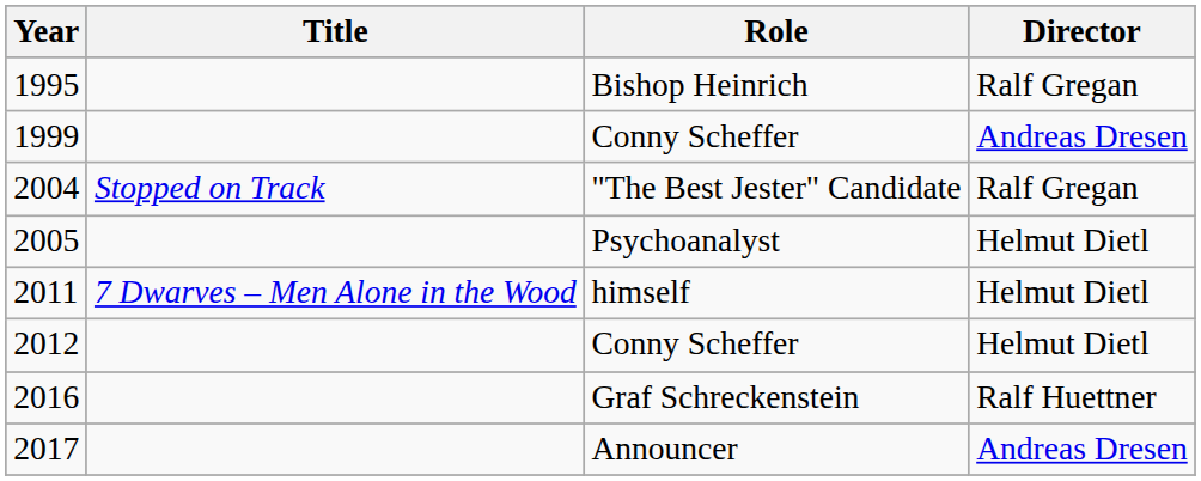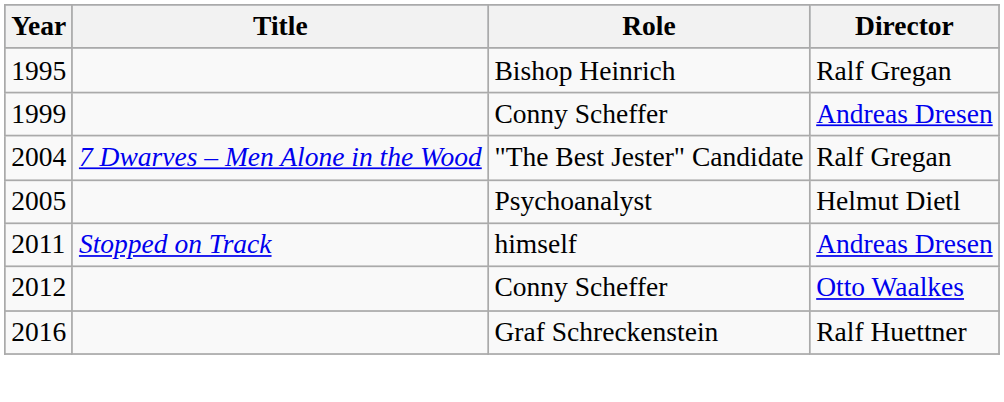2004 | Title: Stopped on Track -> 7 Dwarves – Men Alone in the Wood
2011 | Title: 7 Dwarves – Men Alone in the Wood -> Stopped on Track
2011 | Director: Helmut Dietl -> Andreas Dresen
2012 | Director: Helmut Dietl -> Otto Waalkes
- row: 2017 | Announcer | Andreas Dresen
